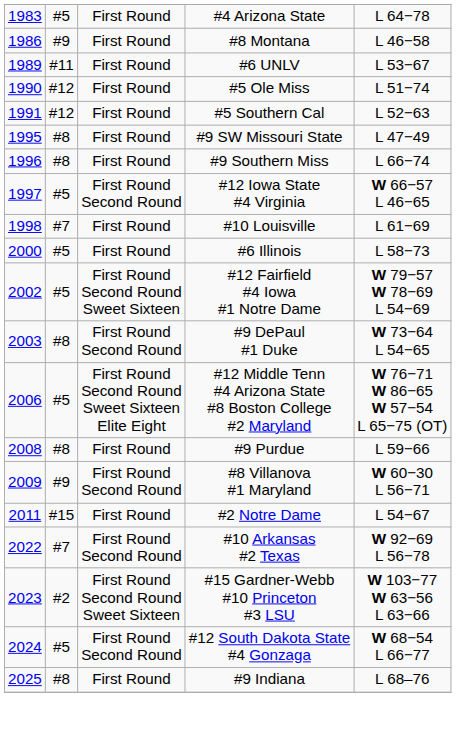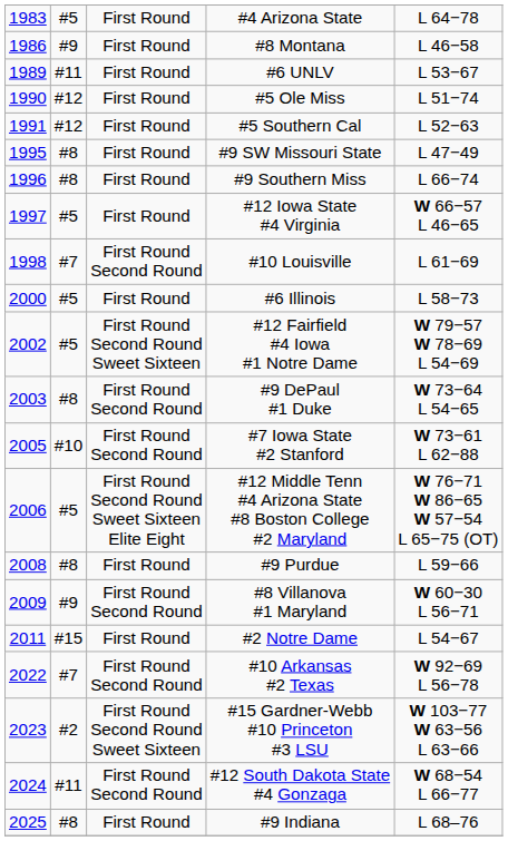#12 Iowa State #4 Virginia | column 3: First Round Second Round -> First Round
#10 Louisville | column 3: First Round -> First Round Second Round
+ row: 2005 | #10 | First Round Second Round | #7 Iowa State #2 Stanford | W 73−61 L 62−88
#12 South Dakota State #4 Gonzaga | column 2: #5 -> #11
